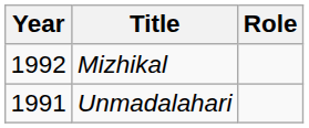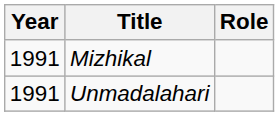Mizhikal | Year: 1992 -> 1991
